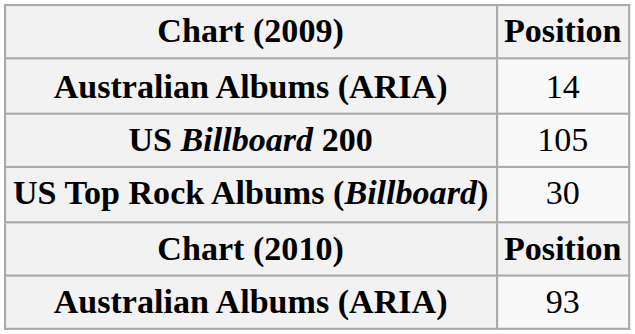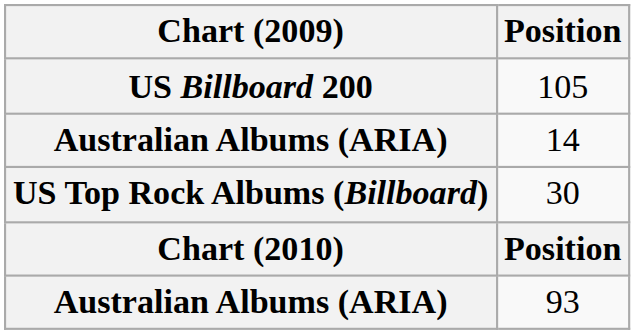rows swapped: 14 <-> 105
